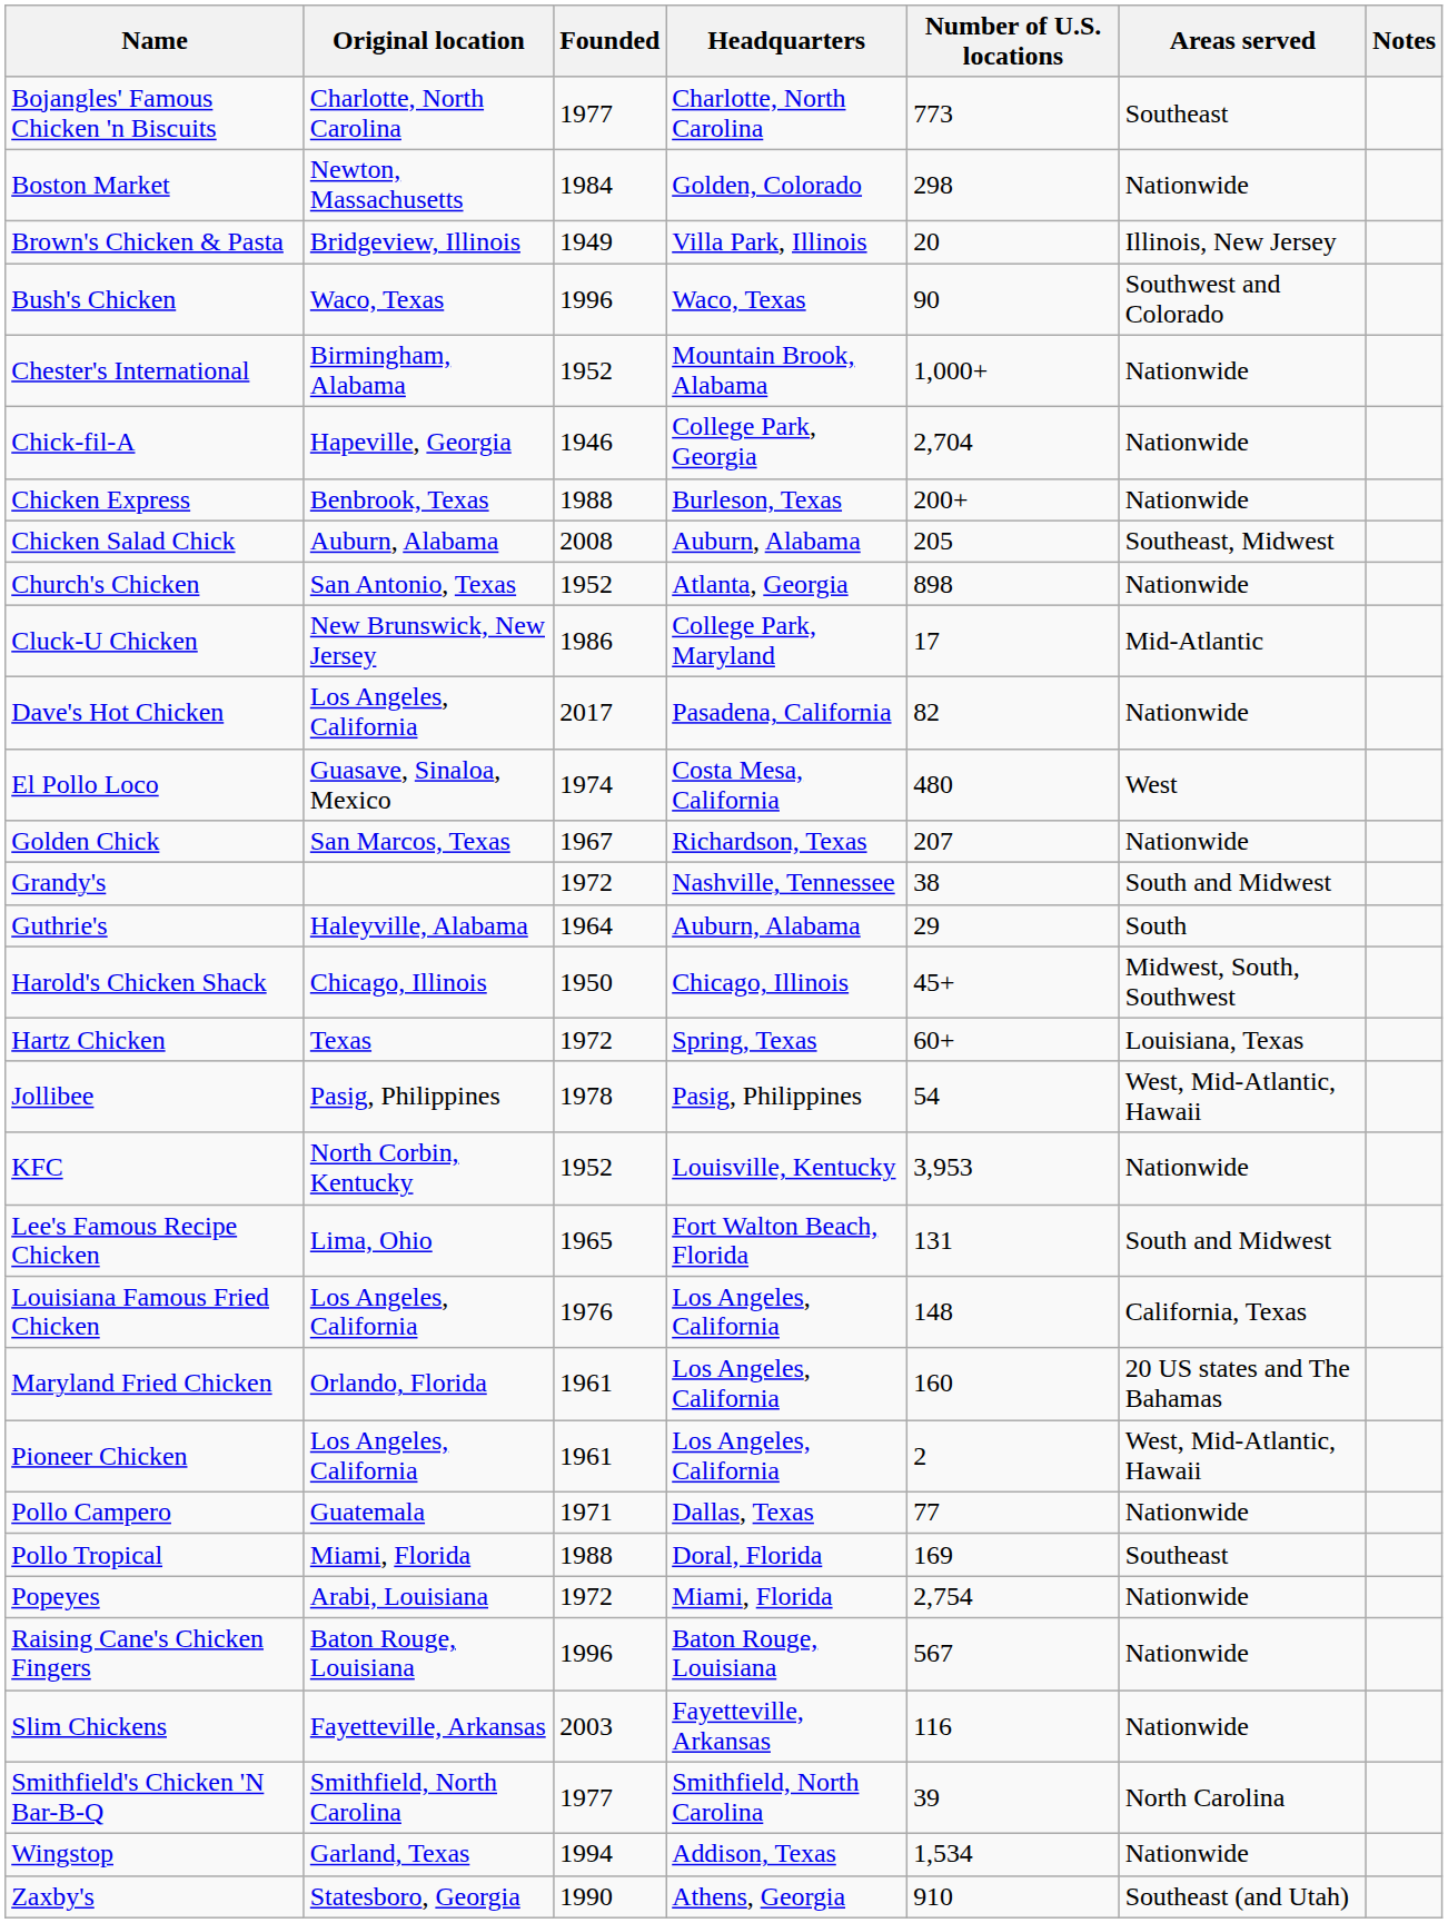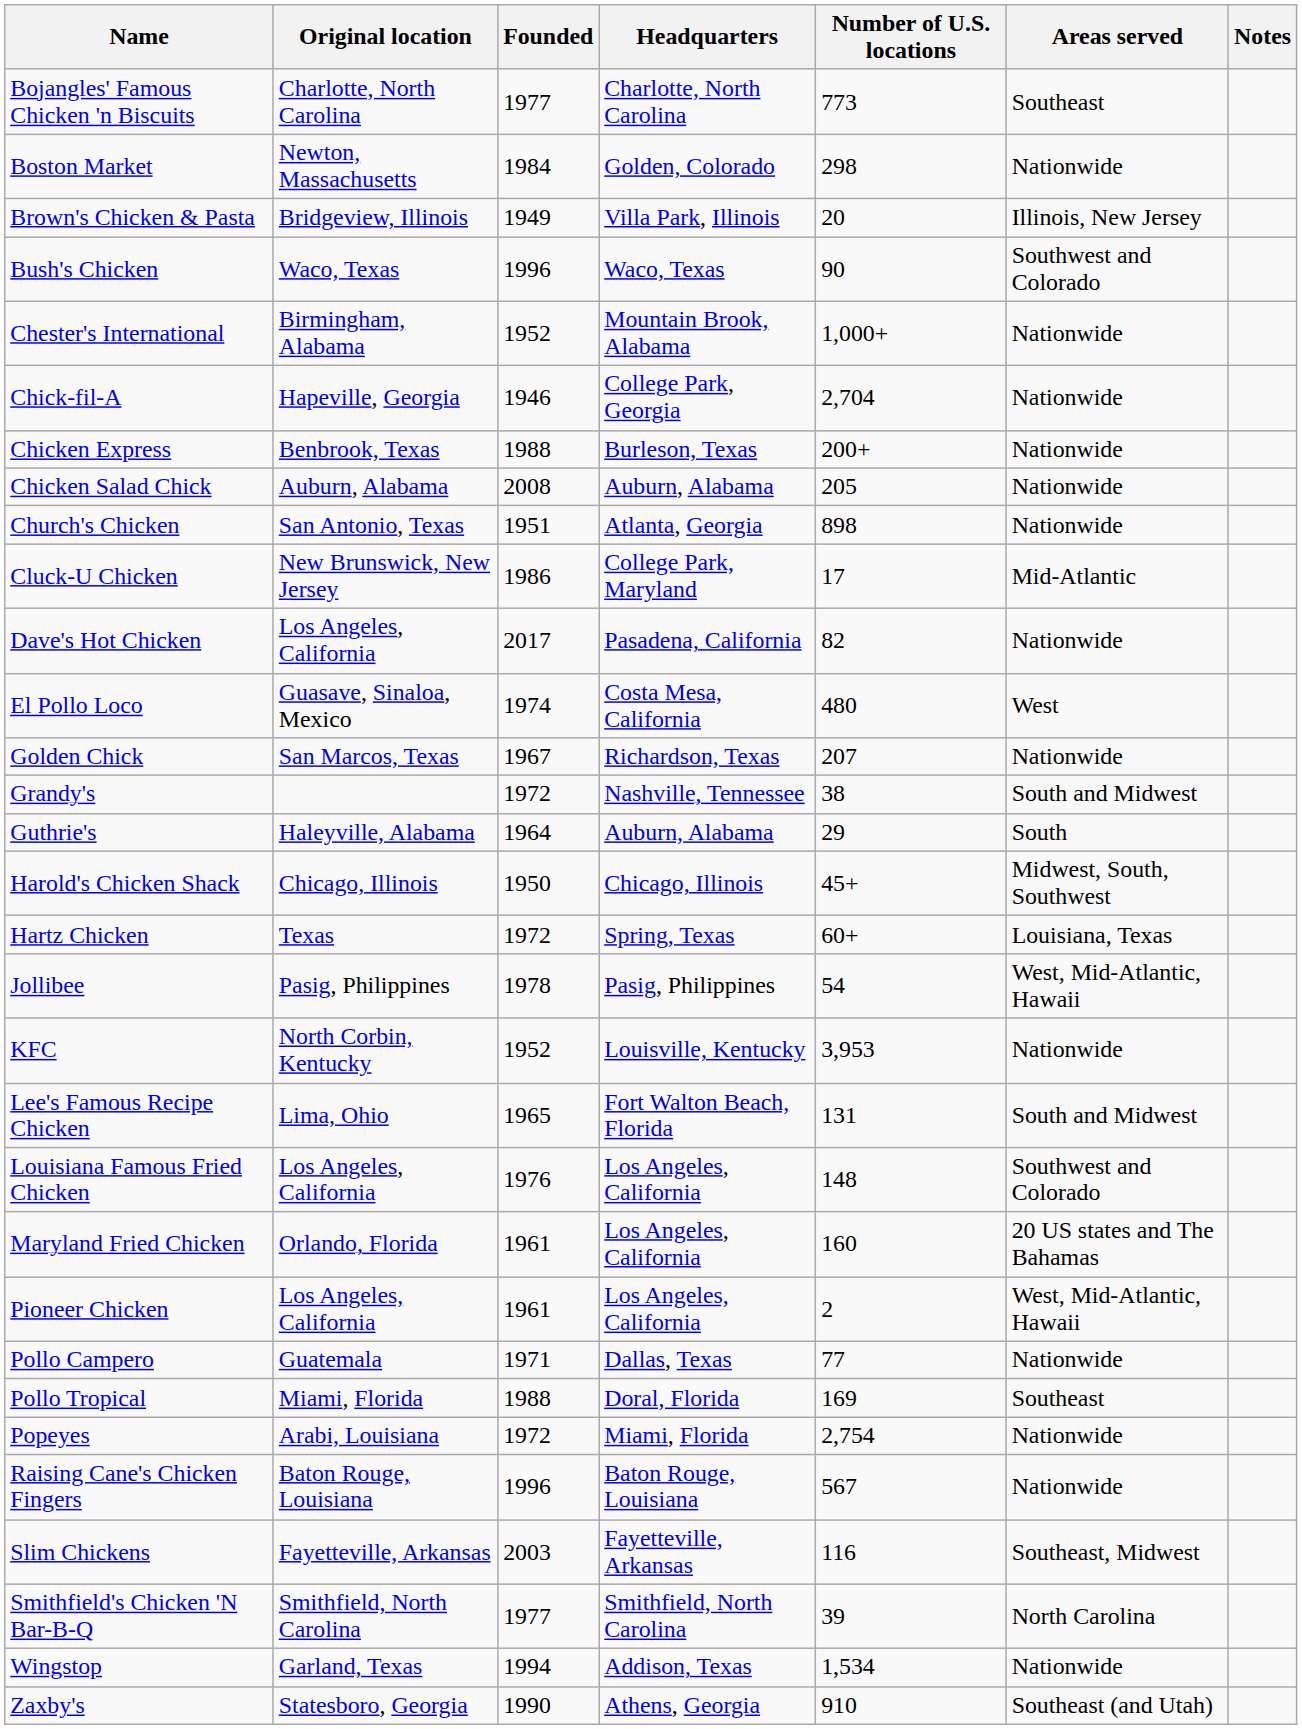Chicken Salad Chick | Areas served: Southeast, Midwest -> Nationwide
Church's Chicken | Founded: 1952 -> 1951
Louisiana Famous Fried Chicken | Areas served: California, Texas -> Southwest and Colorado
Slim Chickens | Areas served: Nationwide -> Southeast, Midwest
